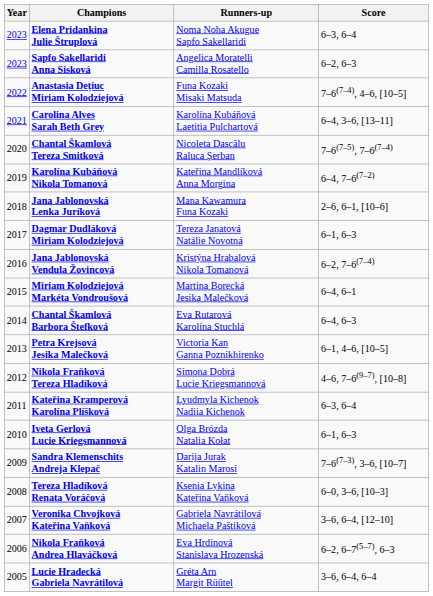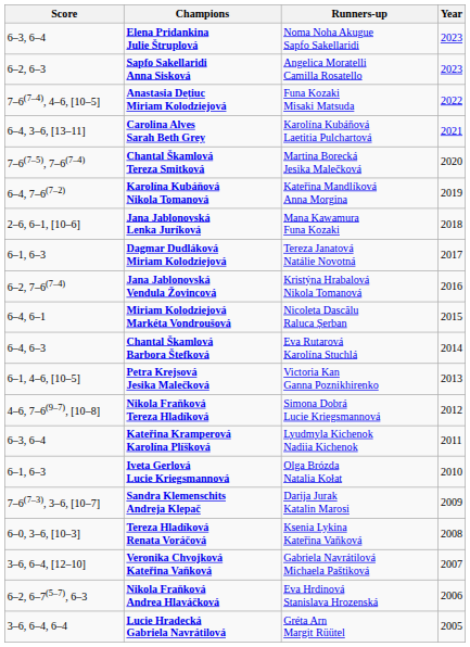columns swapped: Year <-> Score
Chantal Škamlová Tereza Smitková | Runners-up: Nicoleta Dascălu Raluca Șerban -> Martina Borecká Jesika Malečková
Miriam Kolodziejová Markéta Vondroušová | Runners-up: Martina Borecká Jesika Malečková -> Nicoleta Dascălu Raluca Șerban
